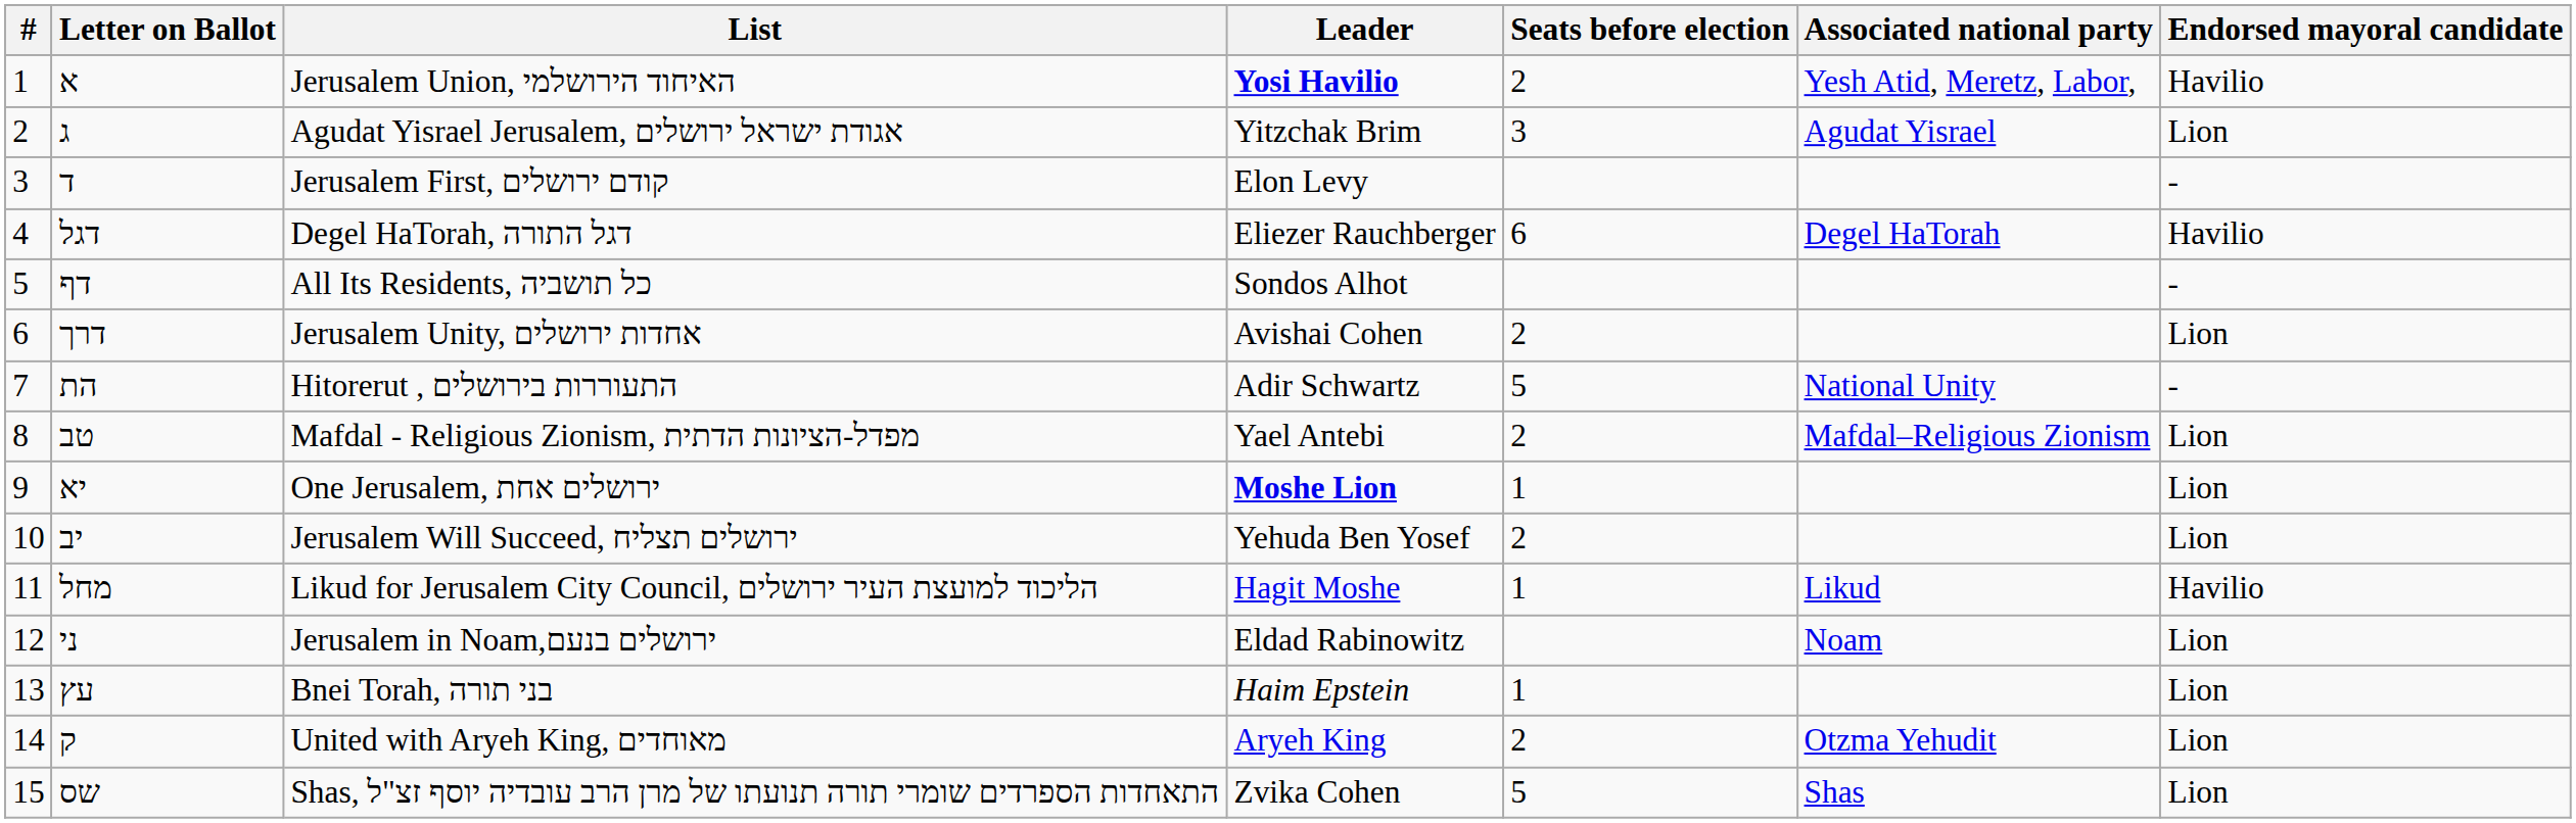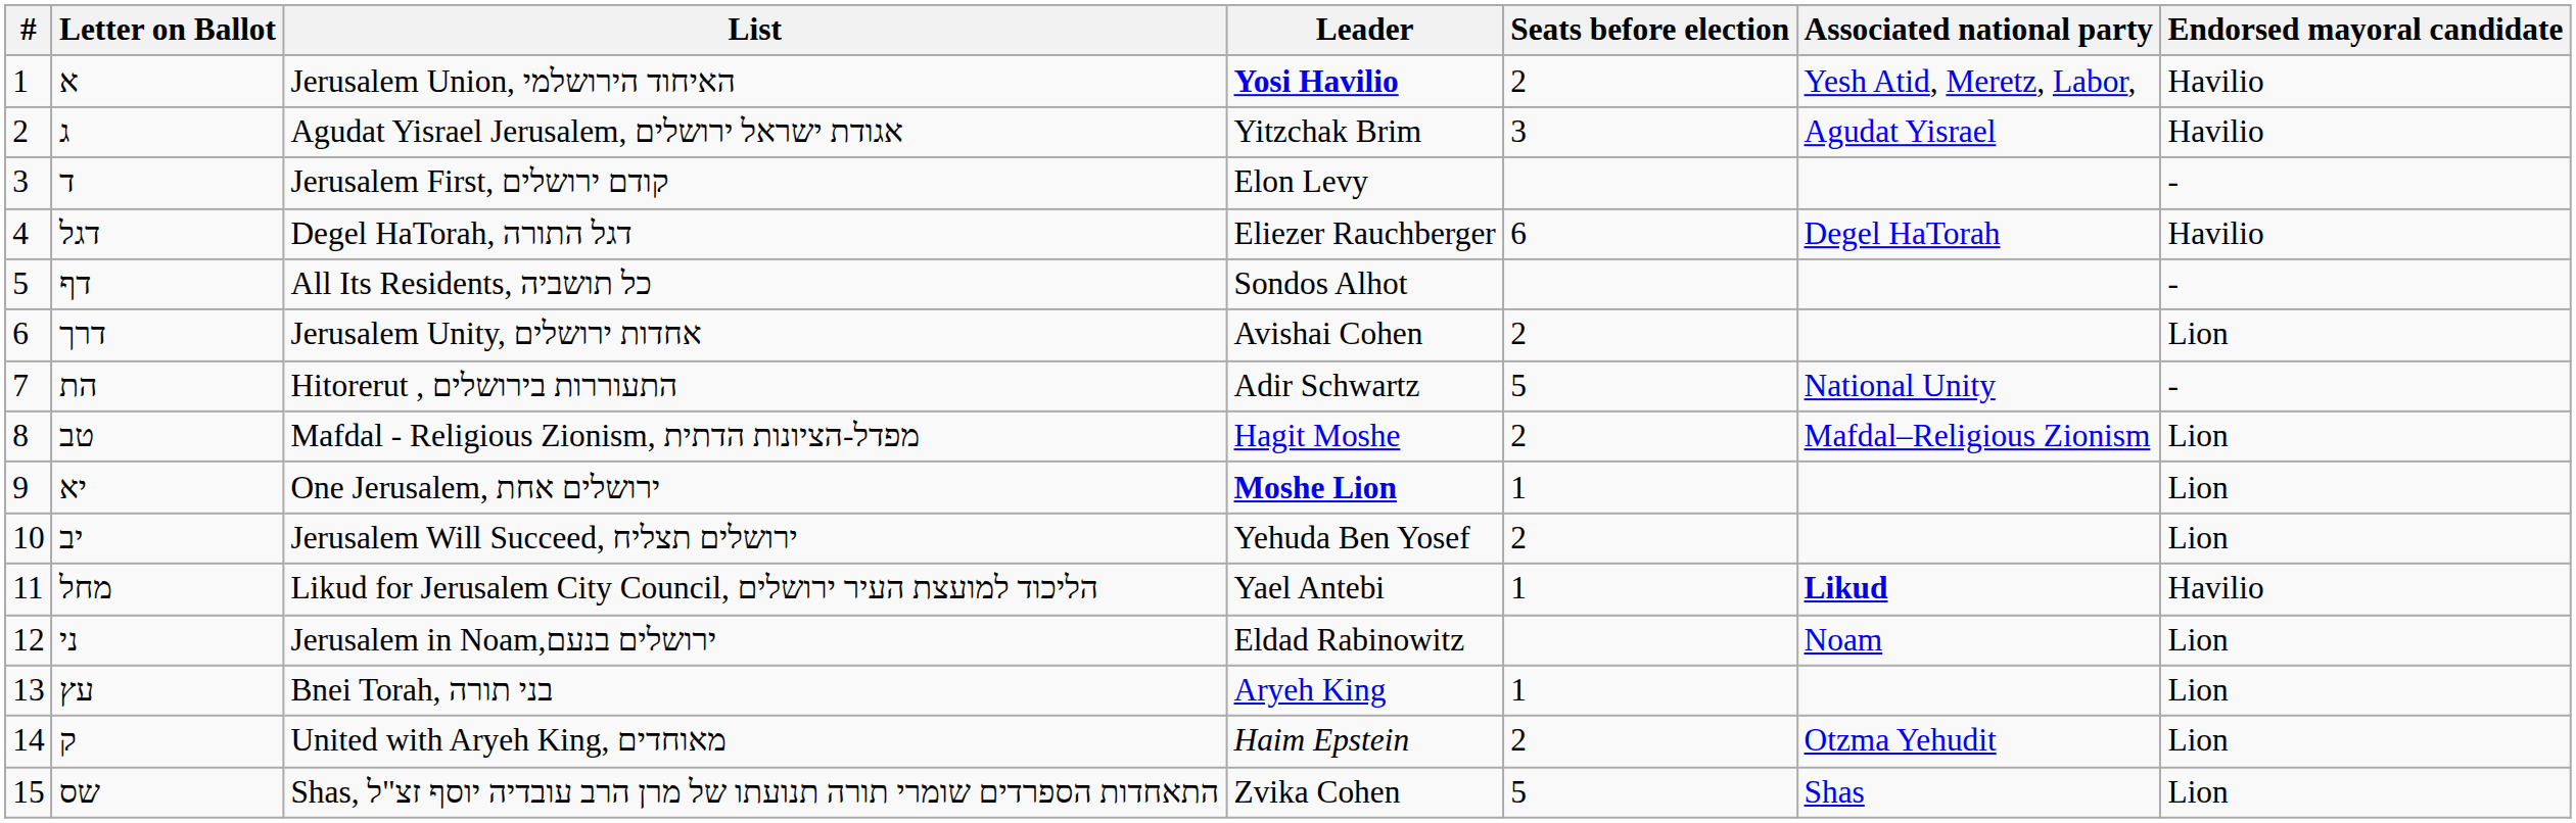ג | Endorsed mayoral candidate: Lion -> Havilio
טב | Leader: Yael Antebi -> Hagit Moshe
מחל | Leader: Hagit Moshe -> Yael Antebi
מחל | Associated national party: normal -> bold
עץ | Leader: Haim Epstein -> Aryeh King
ק | Leader: Aryeh King -> Haim Epstein
